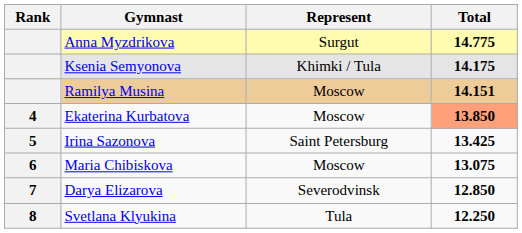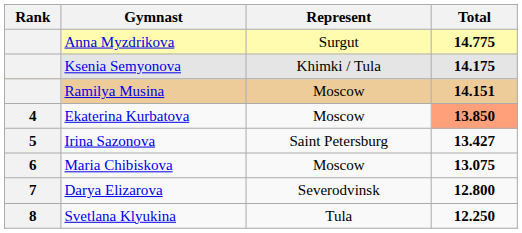Irina Sazonova | Total: 13.425 -> 13.427
Darya Elizarova | Total: 12.850 -> 12.800
